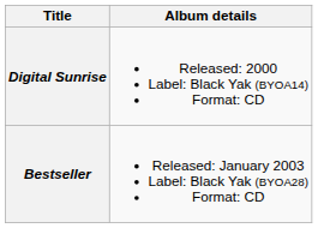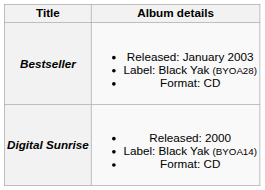rows swapped: Digital Sunrise <-> Bestseller
